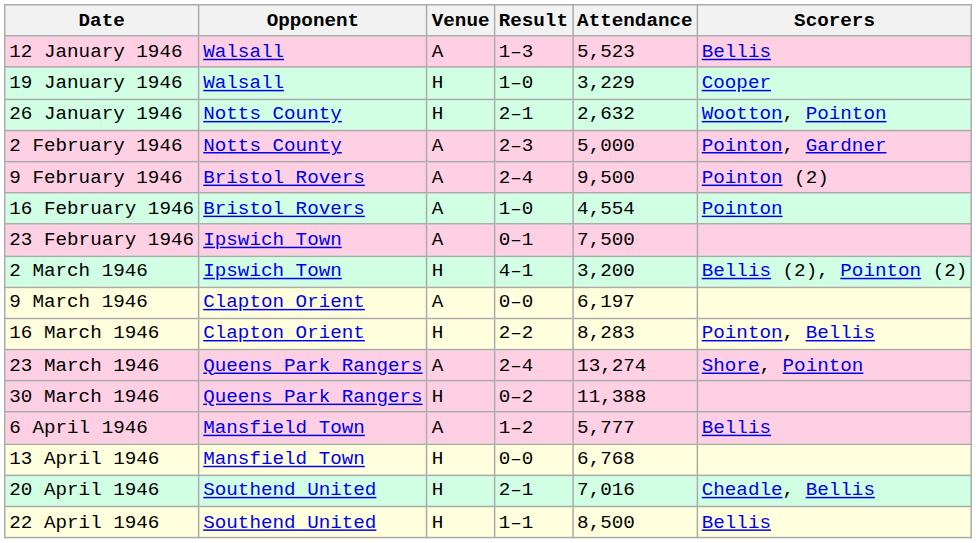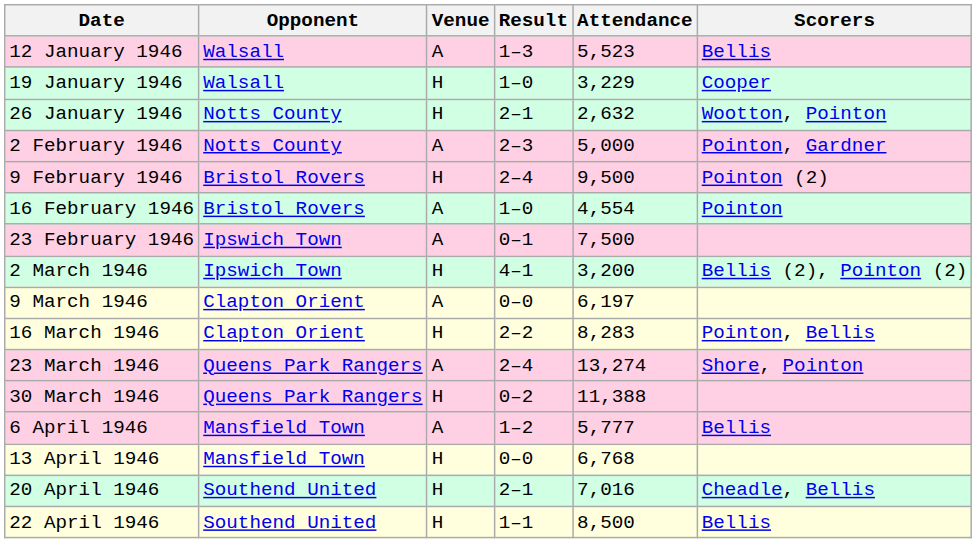9 February 1946 | Venue: A -> H
